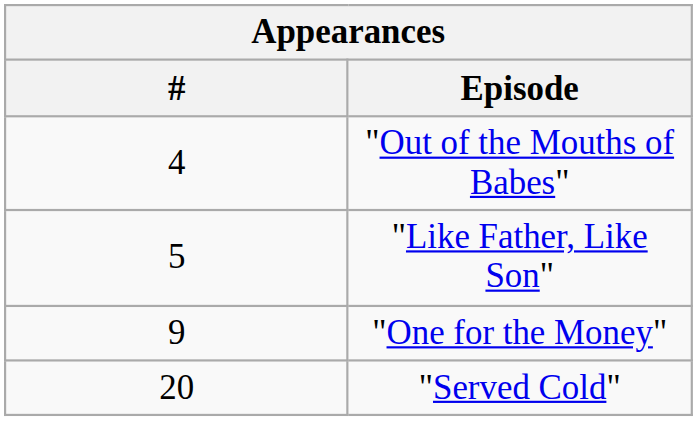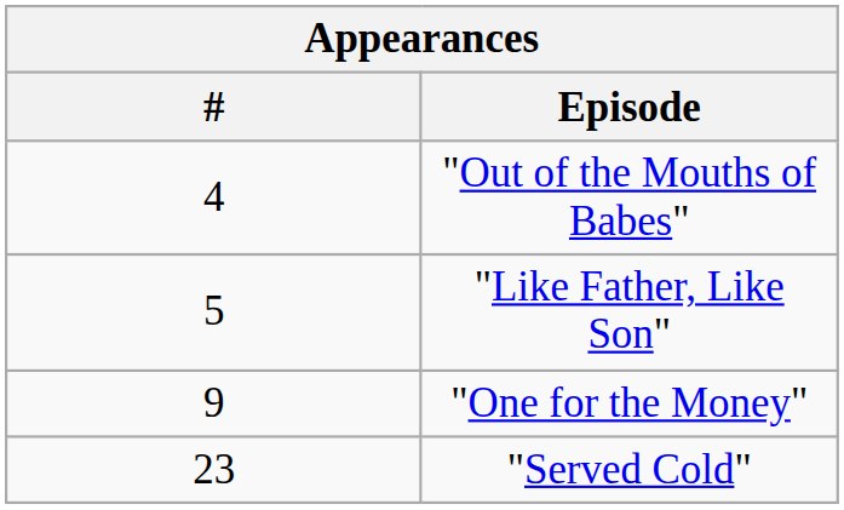"Served Cold" | #: 20 -> 23
